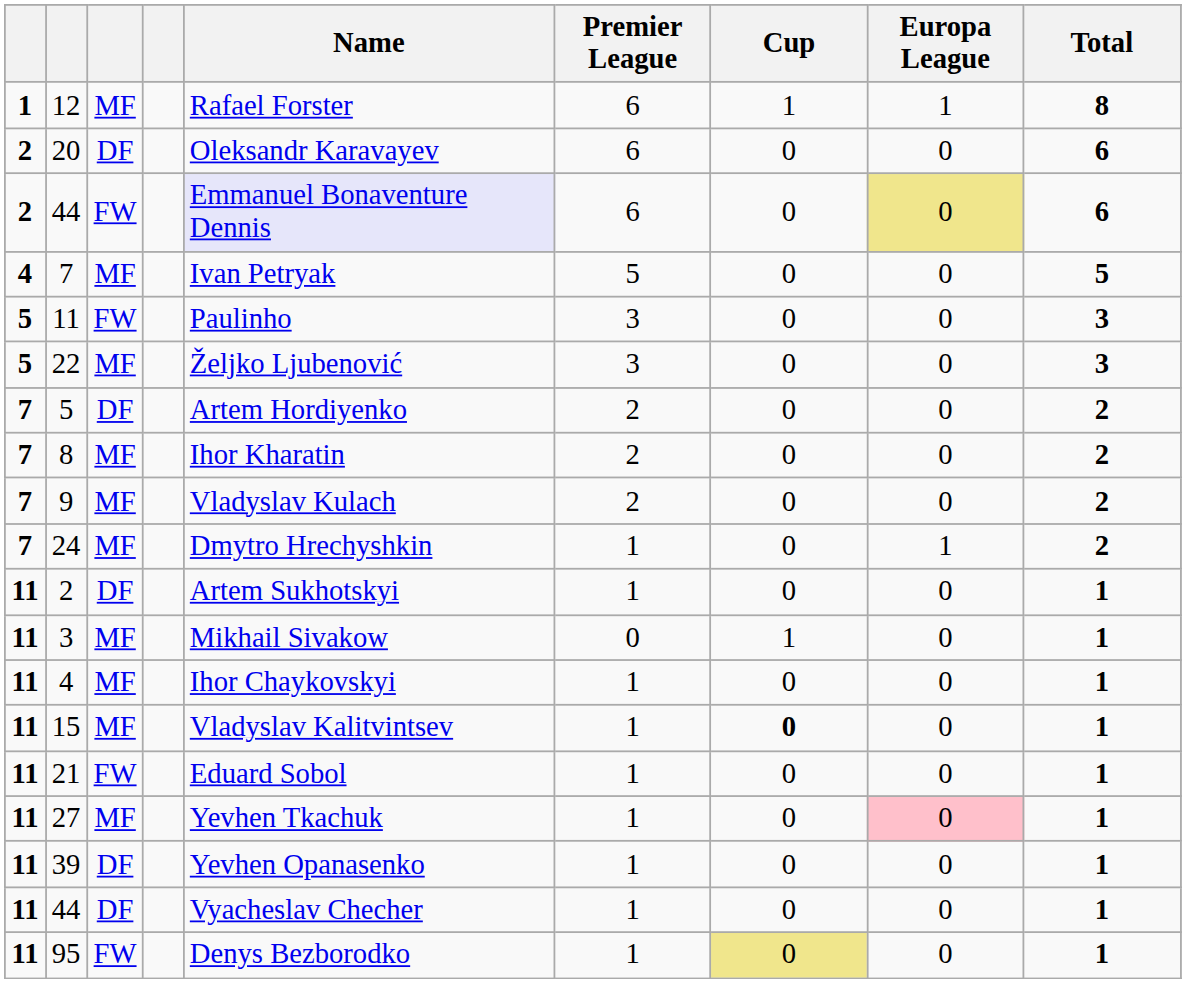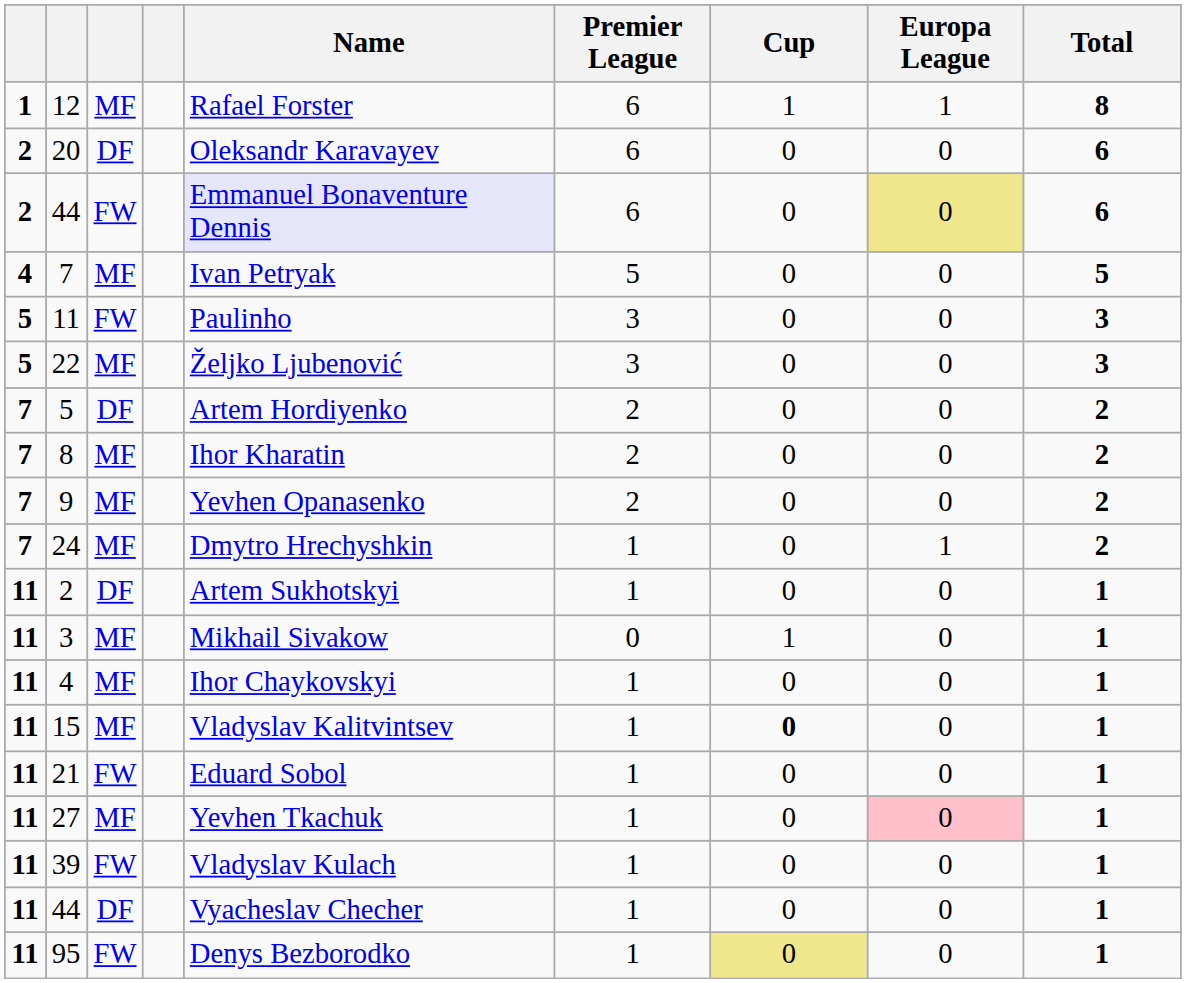9 | Name: Vladyslav Kulach -> Yevhen Opanasenko
39 | column 3: DF -> FW
39 | Name: Yevhen Opanasenko -> Vladyslav Kulach
